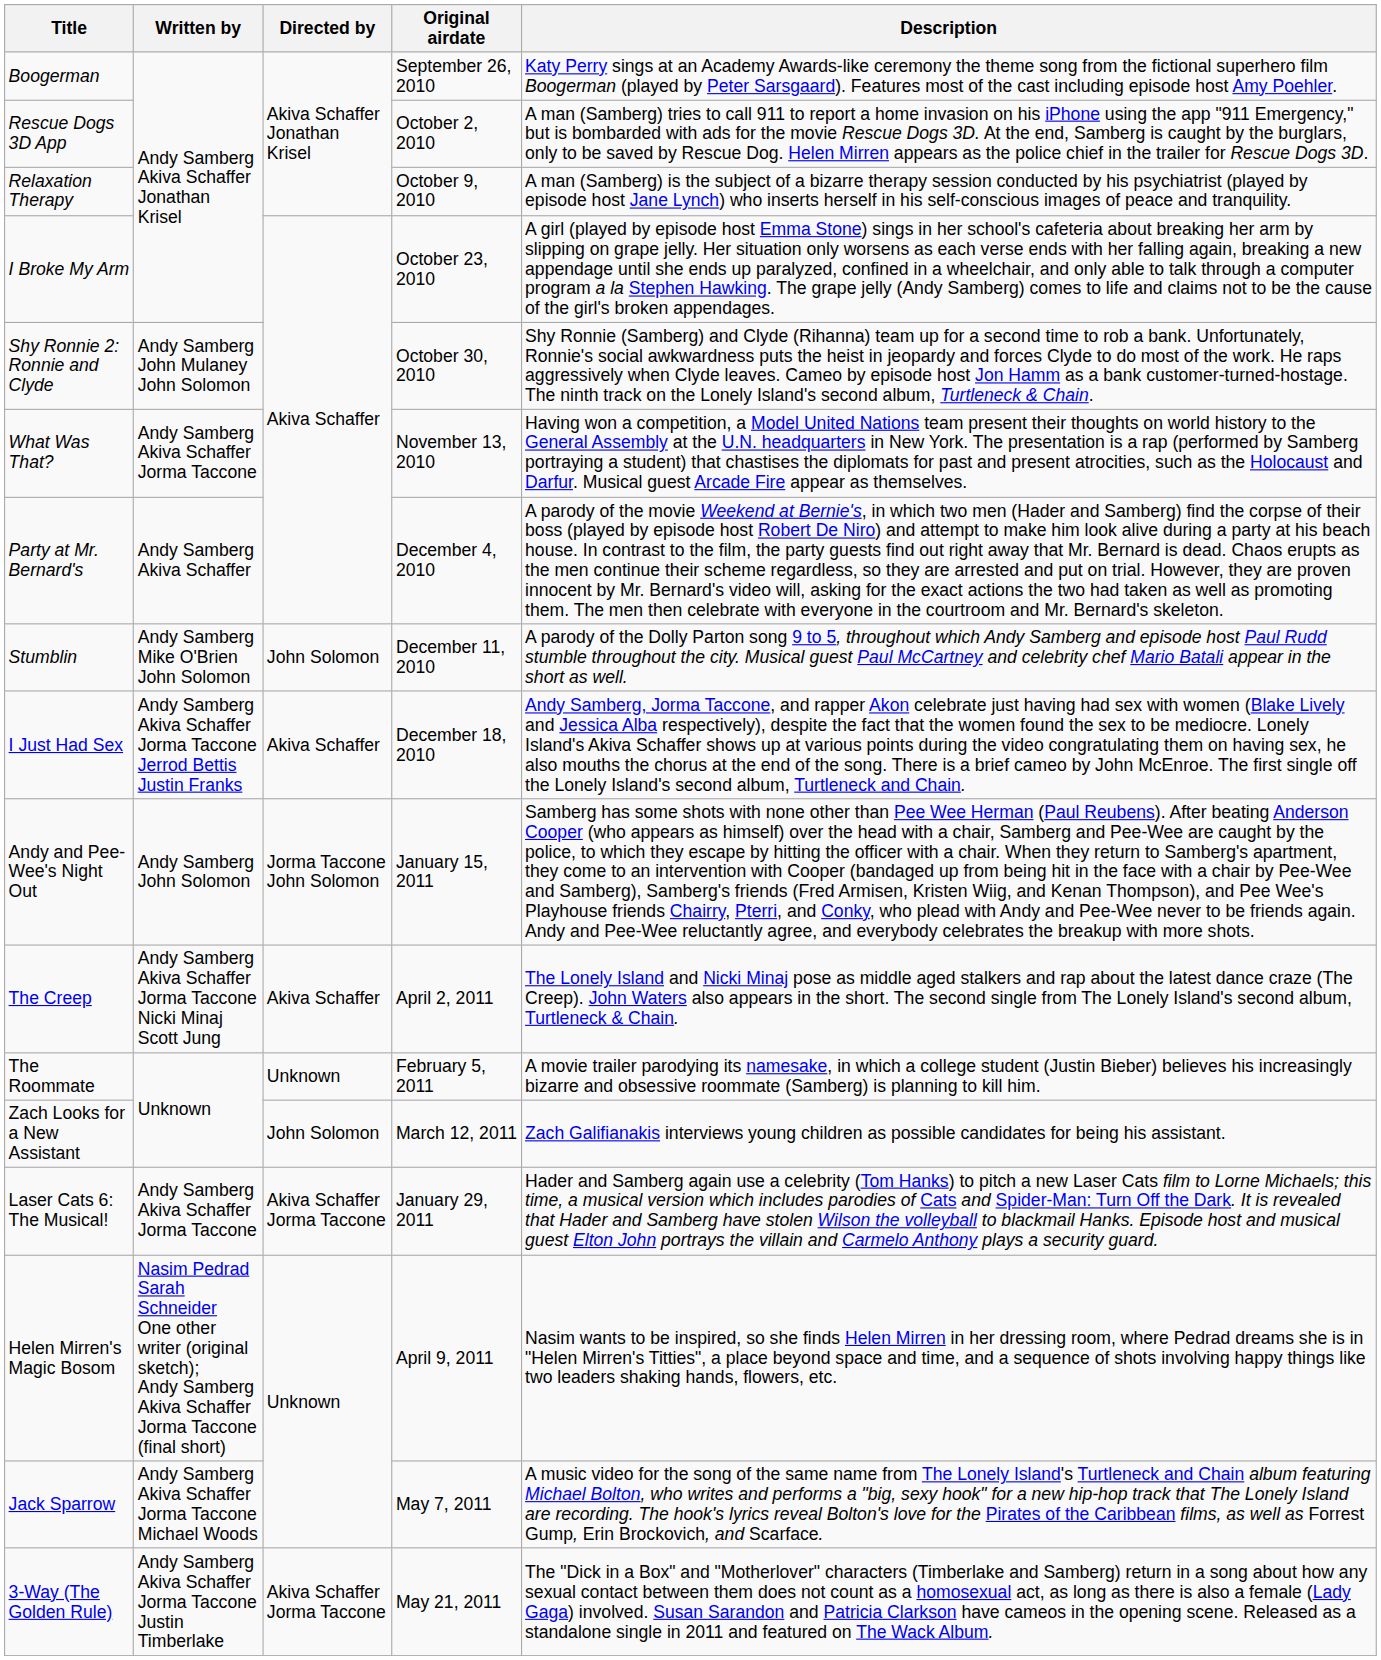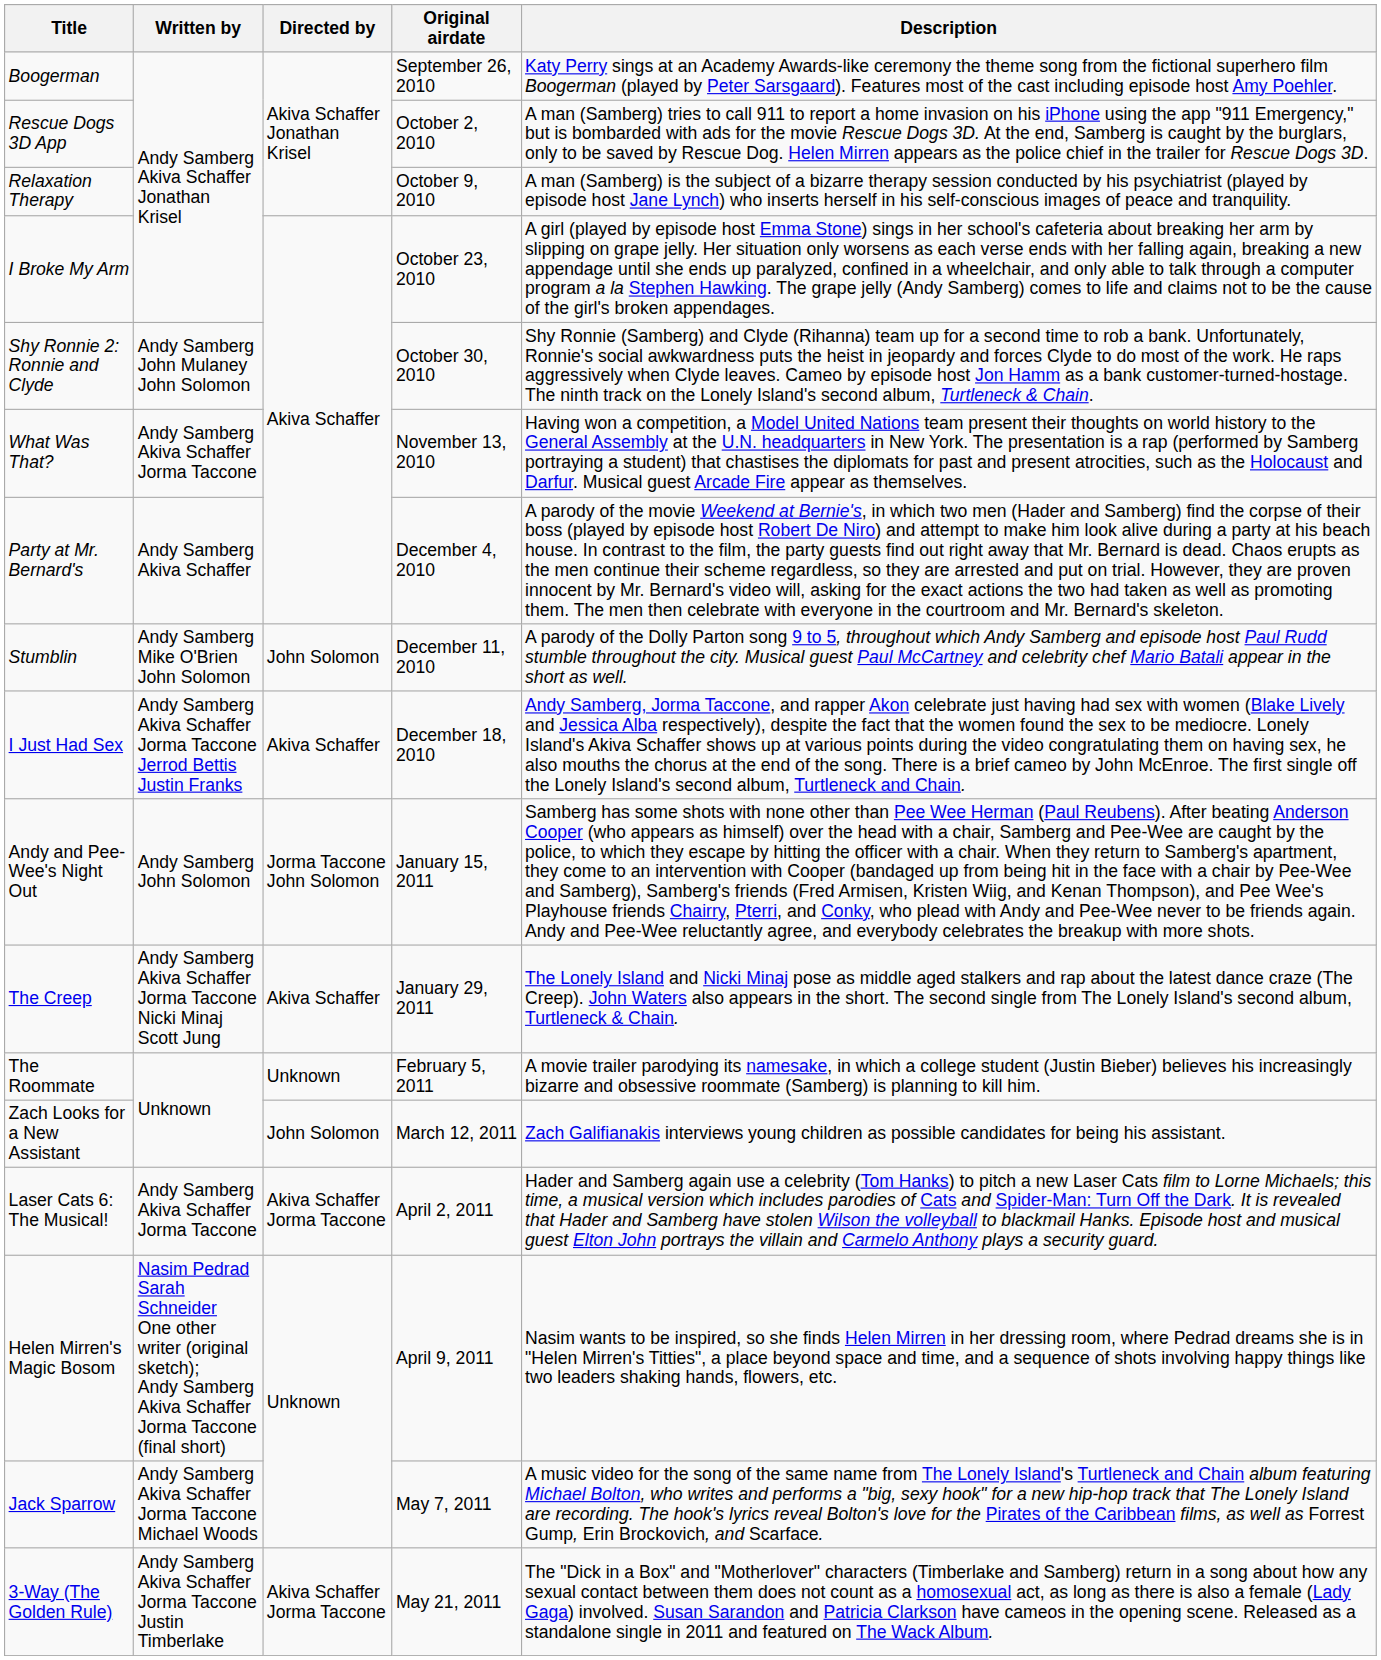The Creep | Original airdate: April 2, 2011 -> January 29, 2011
Laser Cats 6: The Musical! | Original airdate: January 29, 2011 -> April 2, 2011
